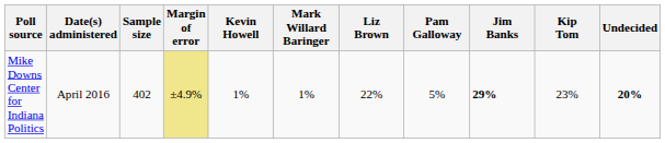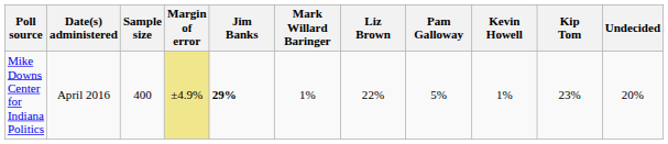columns swapped: Jim Banks <-> Kevin Howell
Mike Downs Center for Indiana Politics | Sample size: 402 -> 400
Mike Downs Center for Indiana Politics | Undecided: bold -> normal
